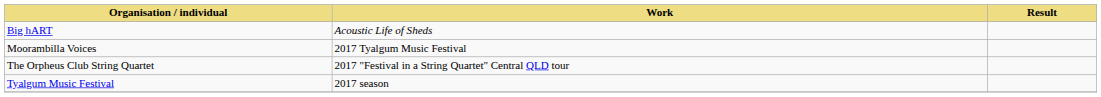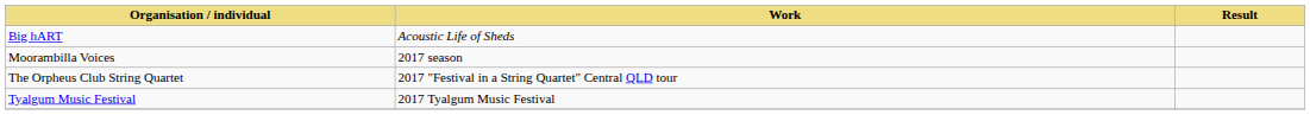Moorambilla Voices | Work: 2017 Tyalgum Music Festival -> 2017 season
Tyalgum Music Festival | Work: 2017 season -> 2017 Tyalgum Music Festival
